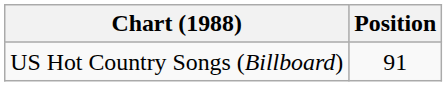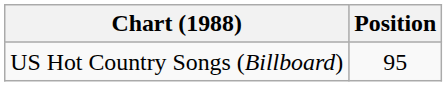US Hot Country Songs (Billboard) | Position: 91 -> 95
